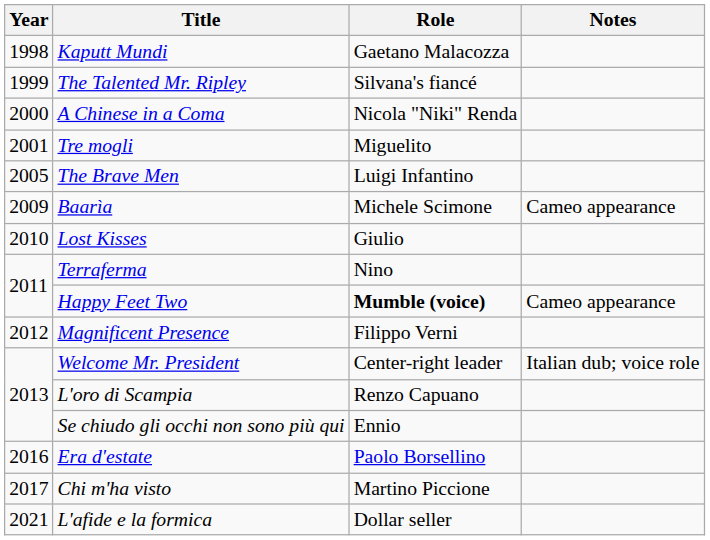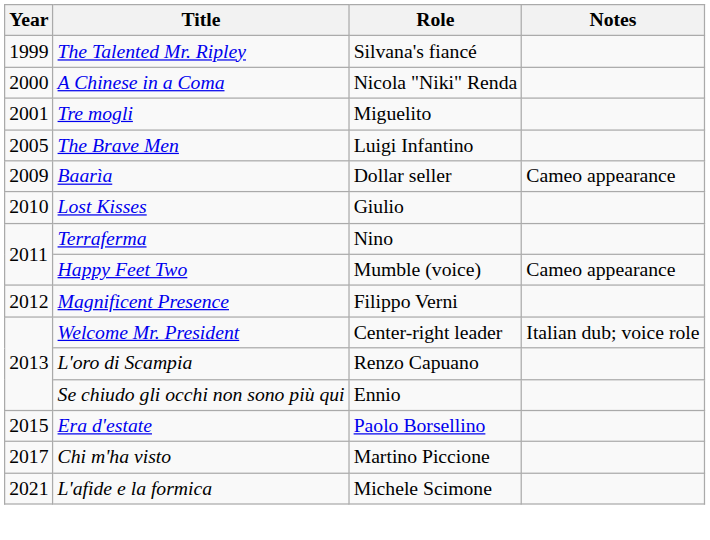- row: 1998 | Kaputt Mundi | Gaetano Malacozza
Baarìa | Role: Michele Scimone -> Dollar seller
Happy Feet Two | Role: bold -> normal
Era d'estate | Year: 2016 -> 2015
L'afide e la formica | Role: Dollar seller -> Michele Scimone
